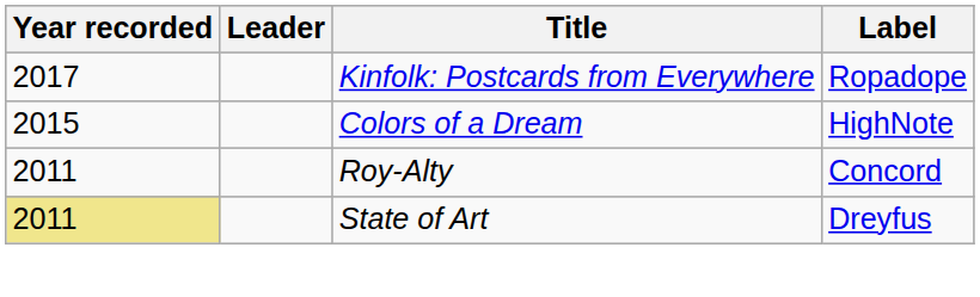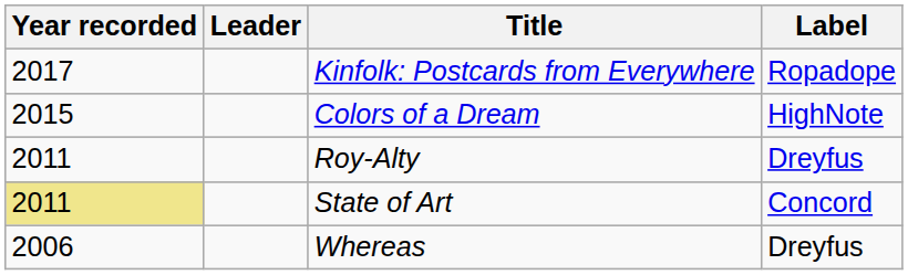Roy-Alty | Label: Concord -> Dreyfus
State of Art | Label: Dreyfus -> Concord
+ row: 2006 | Whereas | Dreyfus
